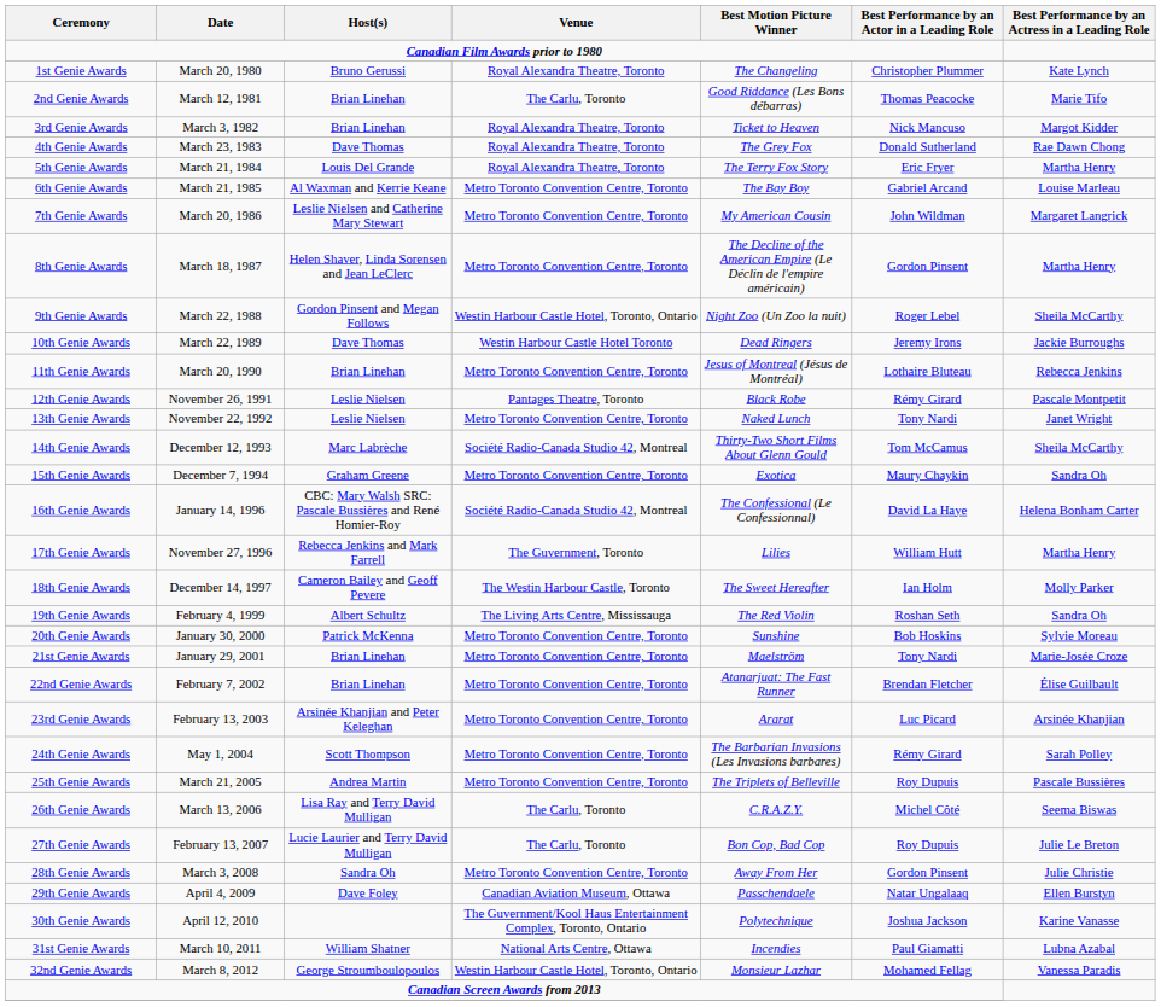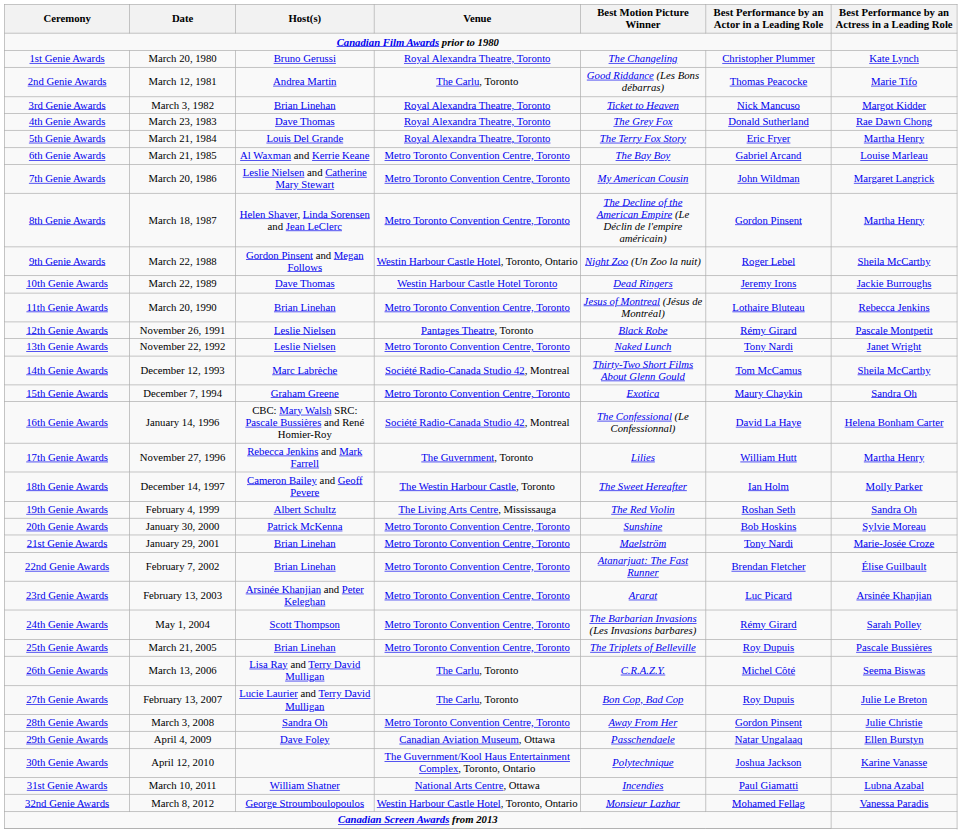2nd Genie Awards | Host(s): Brian Linehan -> Andrea Martin
25th Genie Awards | Host(s): Andrea Martin -> Brian Linehan
